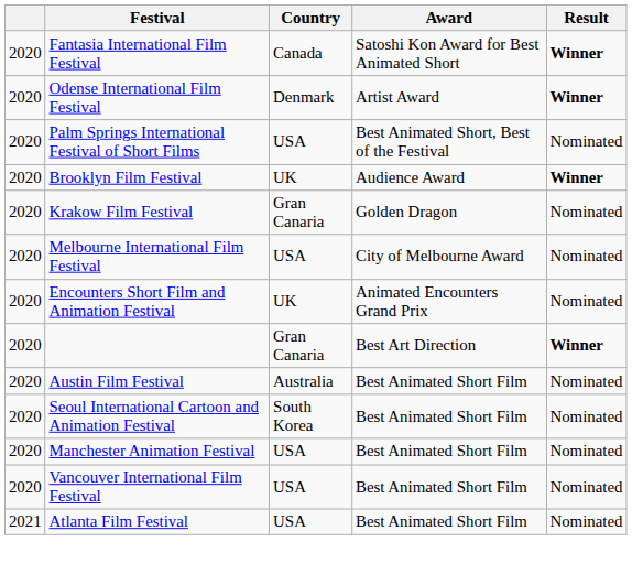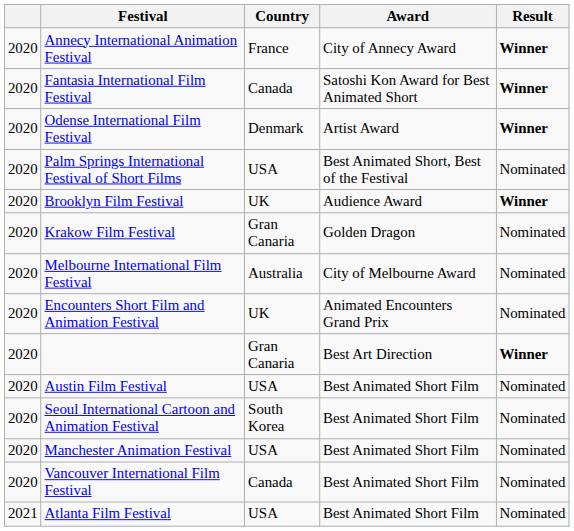+ row: 2020 | Annecy International Animation Festival | France | City of Annecy Award | Winner
Melbourne International Film Festival | Country: USA -> Australia
Austin Film Festival | Country: Australia -> USA
Vancouver International Film Festival | Country: USA -> Canada
